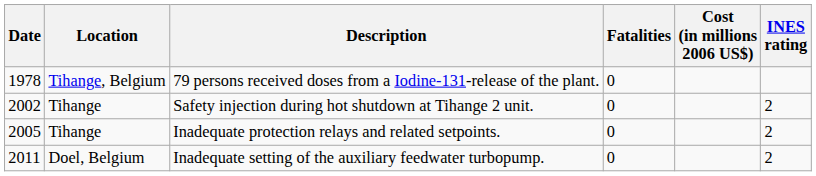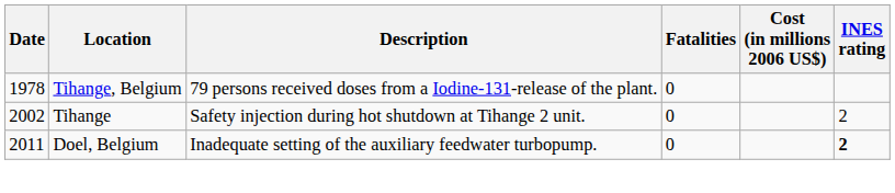- row: 2005 | Tihange | Inadequate protection relays and related setpoints. | 0 | 2
Inadequate setting of the auxiliary feedwater turbopump. | INES rating: normal -> bold
